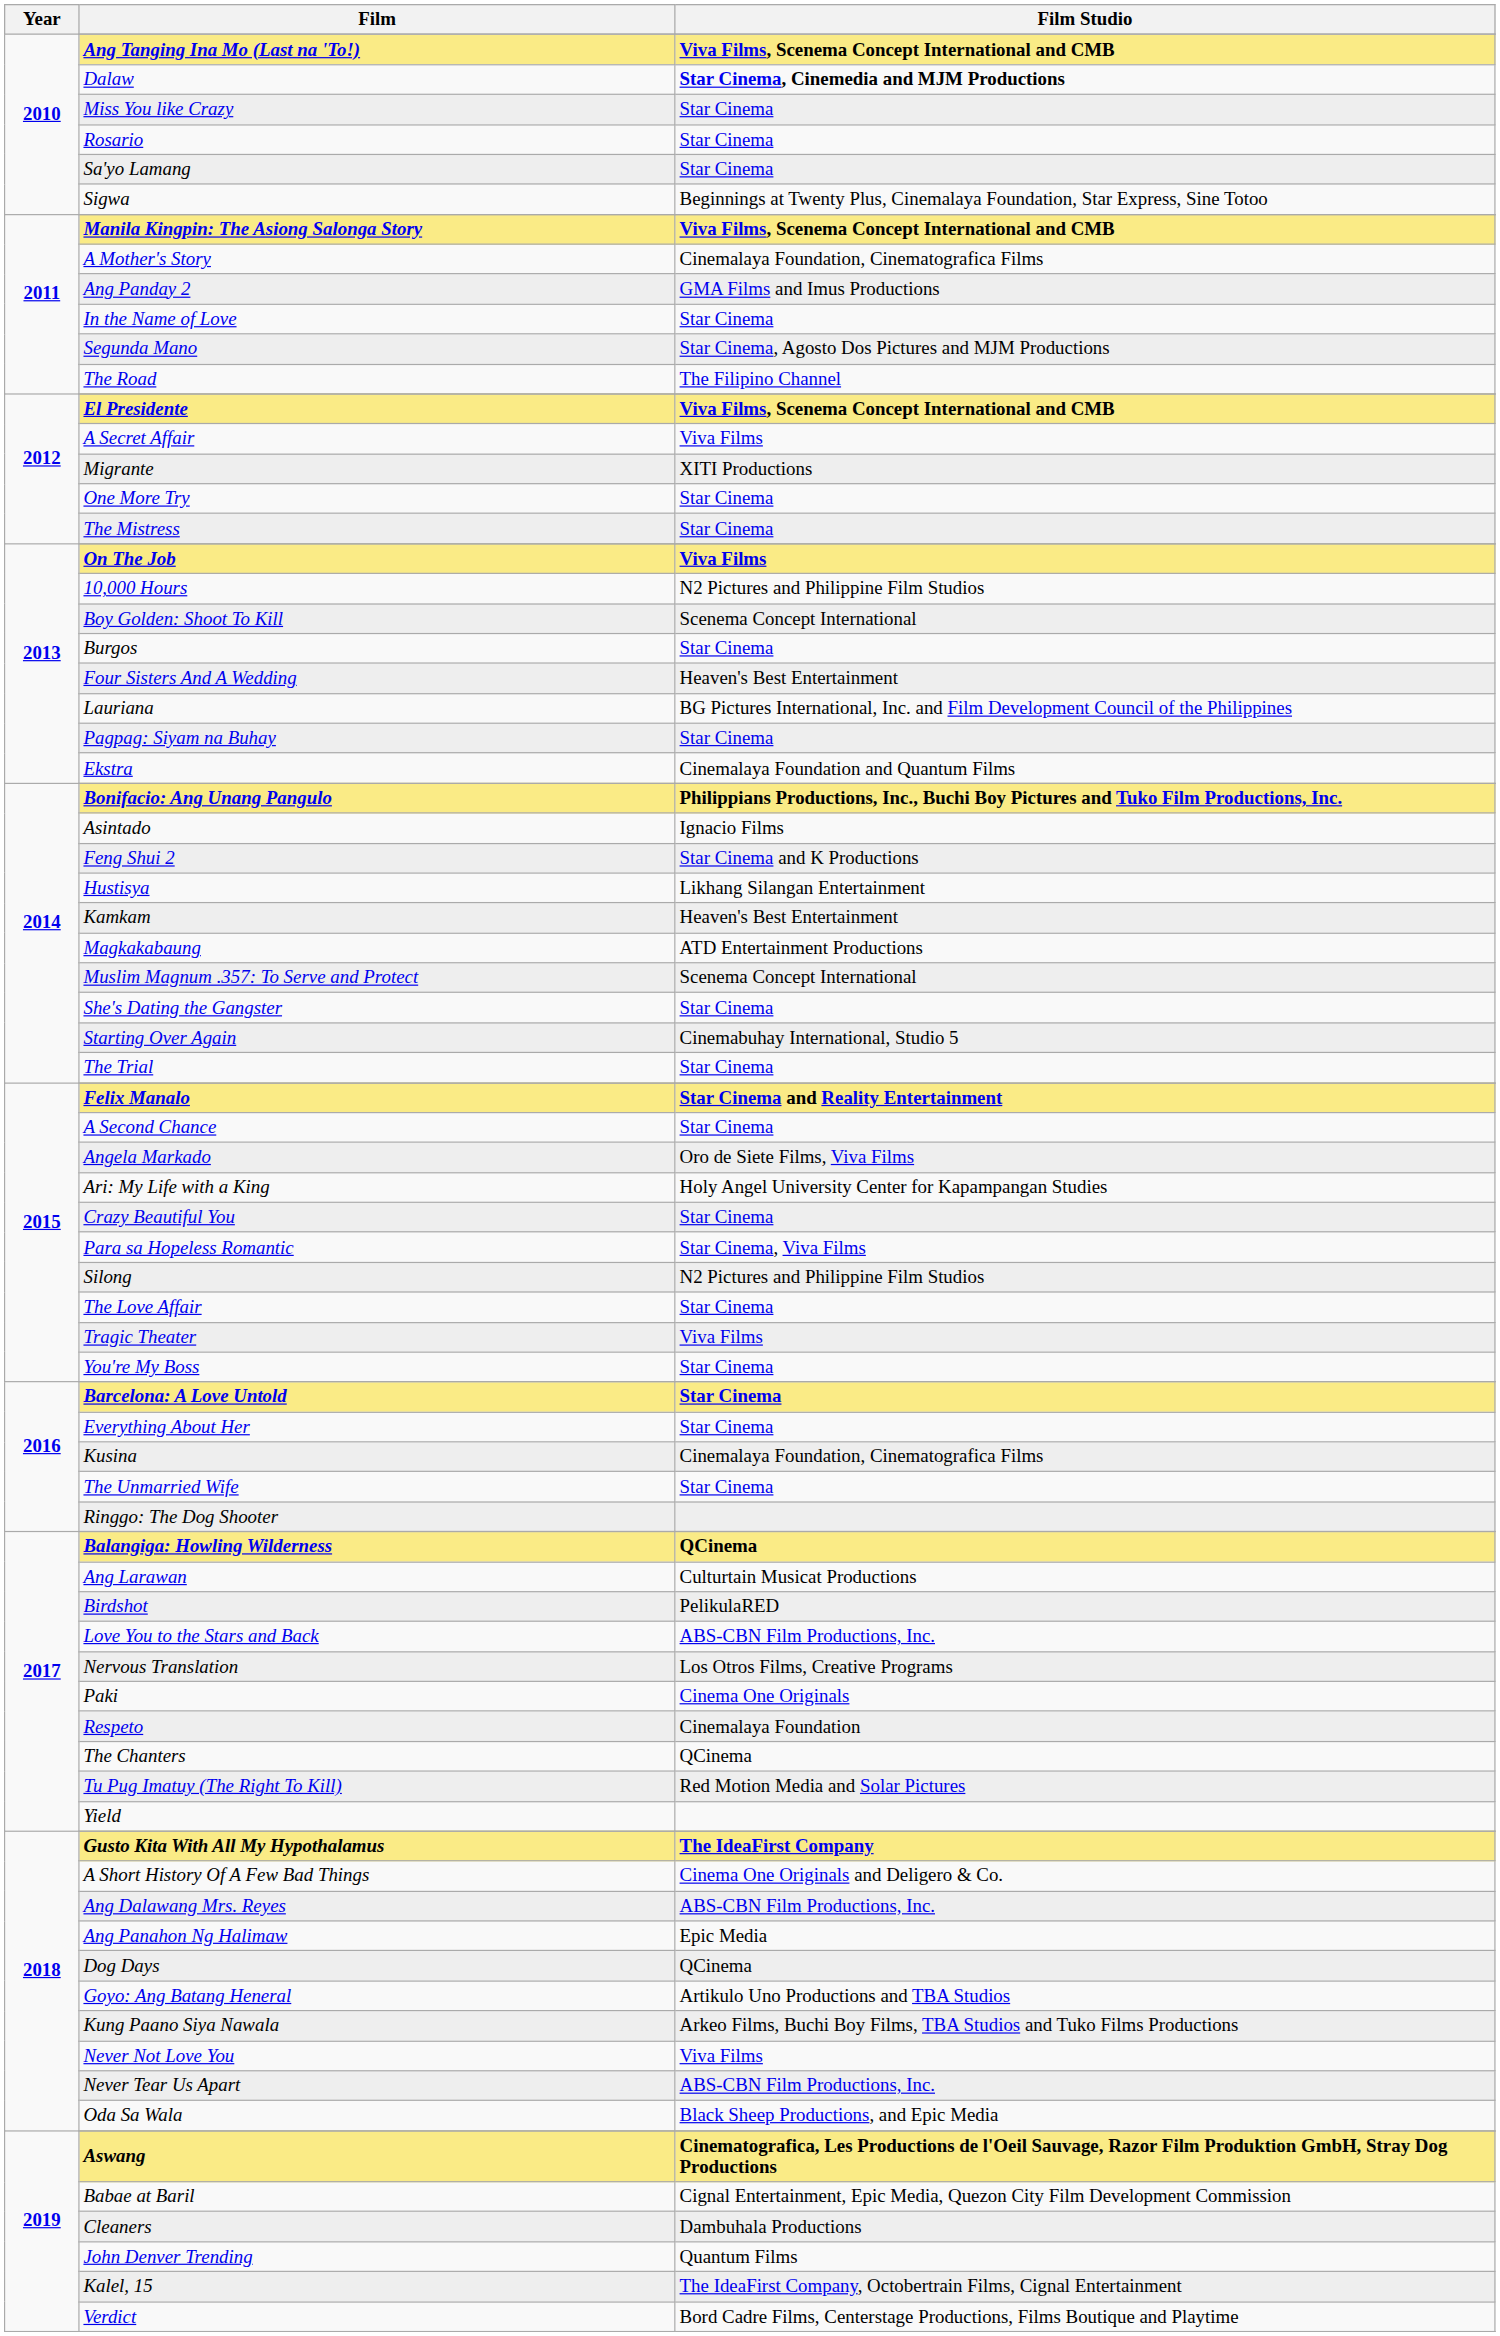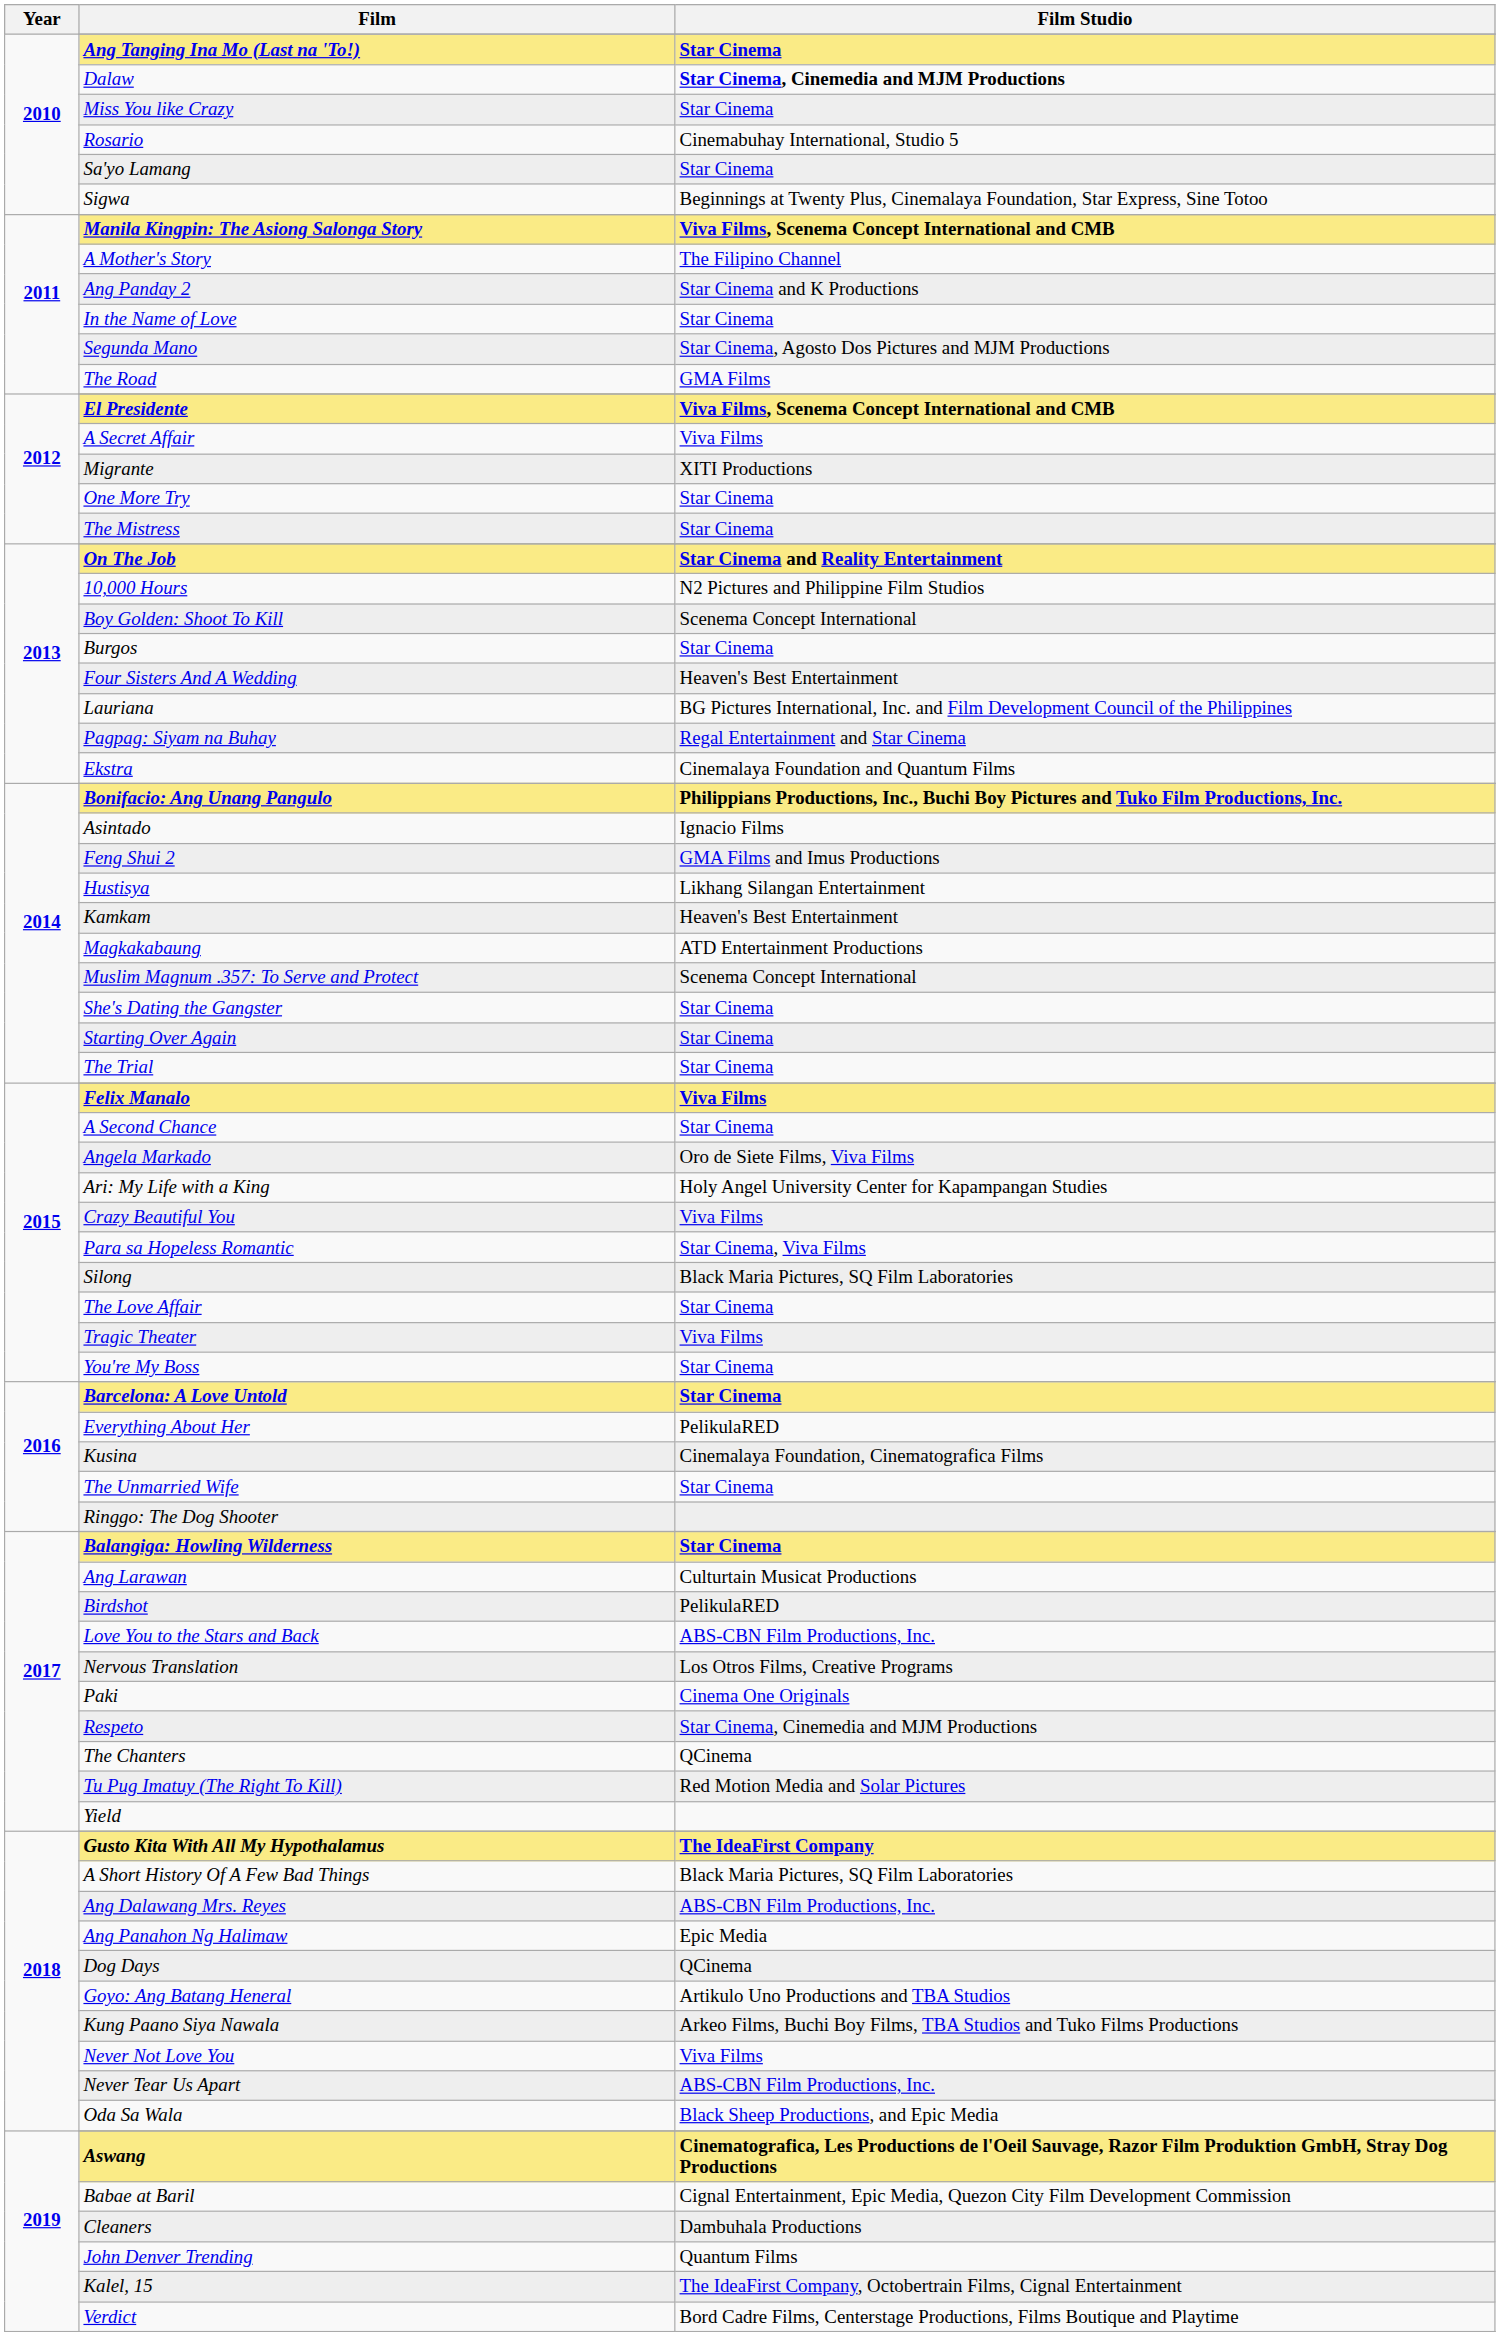Ang Tanging Ina Mo (Last na 'To!) | Film Studio: Viva Films, Scenema Concept International and CMB -> Star Cinema
Rosario | Film Studio: Star Cinema -> Cinemabuhay International, Studio 5
A Mother's Story | Film Studio: Cinemalaya Foundation, Cinematografica Films -> The Filipino Channel
Ang Panday 2 | Film Studio: GMA Films and Imus Productions -> Star Cinema and K Productions
The Road | Film Studio: The Filipino Channel -> GMA Films
On The Job | Film Studio: Viva Films -> Star Cinema and Reality Entertainment
Pagpag: Siyam na Buhay | Film Studio: Star Cinema -> Regal Entertainment and Star Cinema
Feng Shui 2 | Film Studio: Star Cinema and K Productions -> GMA Films and Imus Productions
Starting Over Again | Film Studio: Cinemabuhay International, Studio 5 -> Star Cinema
Felix Manalo | Film Studio: Star Cinema and Reality Entertainment -> Viva Films
Crazy Beautiful You | Film Studio: Star Cinema -> Viva Films
Silong | Film Studio: N2 Pictures and Philippine Film Studios -> Black Maria Pictures, SQ Film Laboratories
Everything About Her | Film Studio: Star Cinema -> PelikulaRED
Balangiga: Howling Wilderness | Film Studio: QCinema -> Star Cinema
Respeto | Film Studio: Cinemalaya Foundation -> Star Cinema, Cinemedia and MJM Productions
A Short History Of A Few Bad Things | Film Studio: Cinema One Originals and Deligero & Co. -> Black Maria Pictures, SQ Film Laboratories
